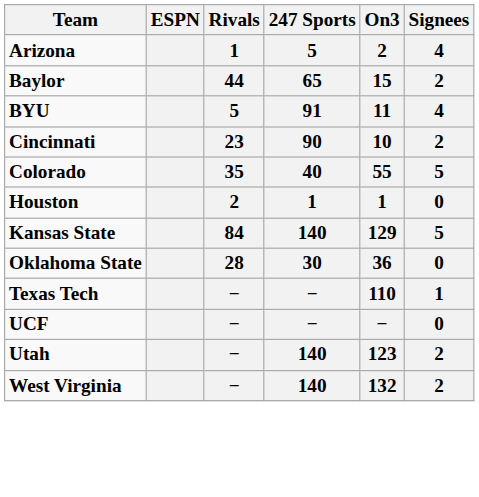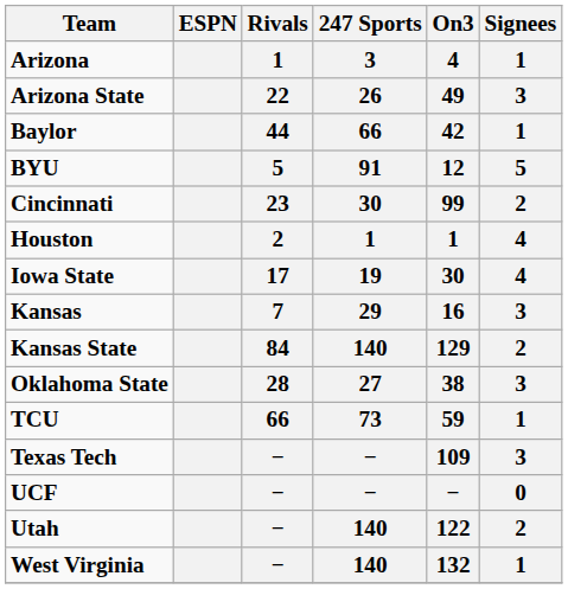Arizona | 247 Sports: 5 -> 3
Arizona | On3: 2 -> 4
Arizona | Signees: 4 -> 1
+ row: Arizona State | 22 | 26 | 49 | 3
Baylor | 247 Sports: 65 -> 66
Baylor | On3: 15 -> 42
Baylor | Signees: 2 -> 1
BYU | On3: 11 -> 12
BYU | Signees: 4 -> 5
Cincinnati | 247 Sports: 90 -> 30
Cincinnati | On3: 10 -> 99
- row: Colorado | 35 | 40 | 55 | 5
Houston | Signees: 0 -> 4
+ row: Iowa State | 17 | 19 | 30 | 4
+ row: Kansas | 7 | 29 | 16 | 3
Kansas State | Signees: 5 -> 2
Oklahoma State | 247 Sports: 30 -> 27
Oklahoma State | On3: 36 -> 38
Oklahoma State | Signees: 0 -> 3
+ row: TCU | 66 | 73 | 59 | 1
Texas Tech | On3: 110 -> 109
Texas Tech | Signees: 1 -> 3
Utah | On3: 123 -> 122
West Virginia | Signees: 2 -> 1
